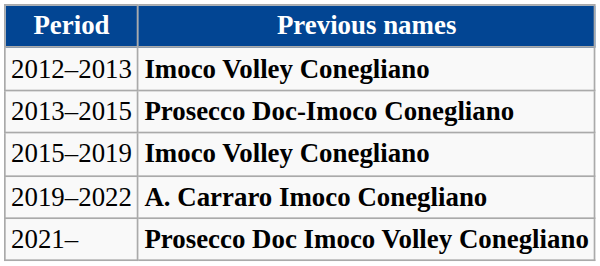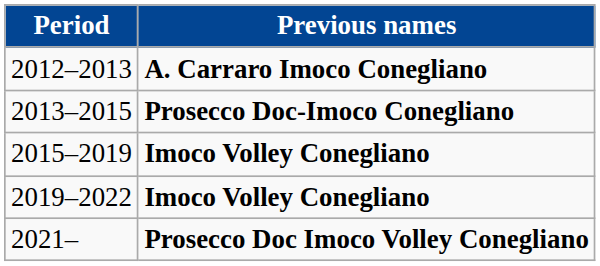2012–2013 | Previous names: Imoco Volley Conegliano -> A. Carraro Imoco Conegliano
2019–2022 | Previous names: A. Carraro Imoco Conegliano -> Imoco Volley Conegliano
